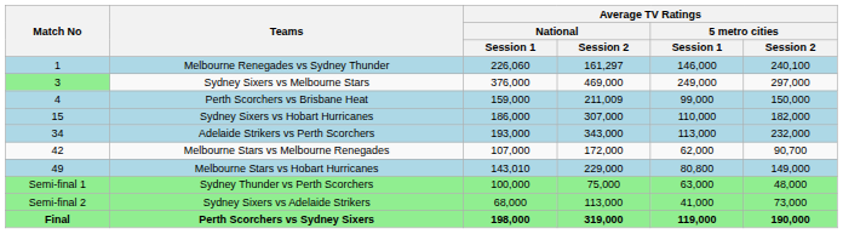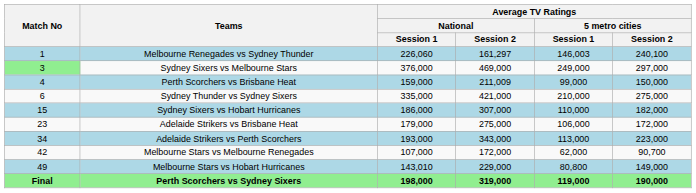Melbourne Renegades vs Sydney Thunder | Average TV Ratings / 5 metro cities / Session 1: 146,000 -> 146,003
+ row: 6 | Sydney Thunder vs Sydney Sixers | 335,000 | 421,000 | 210,000 | 275,000
+ row: 23 | Adelaide Strikers vs Brisbane Heat | 179,000 | 275,000 | 106,000 | 172,000
Adelaide Strikers vs Perth Scorchers | Average TV Ratings / 5 metro cities / Session 2: 232,000 -> 223,000
- row: Semi-final 1 | Sydney Thunder vs Perth Scorchers | 100,000 | 75,000 | 63,000 | 48,000
- row: Semi-final 2 | Sydney Sixers vs Adelaide Strikers | 68,000 | 113,000 | 41,000 | 73,000
